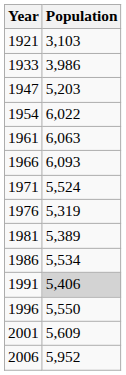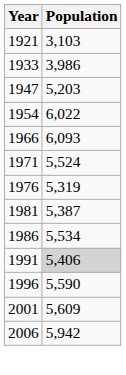- row: 1961 | 6,063
1981 | Population: 5,389 -> 5,387
1996 | Population: 5,550 -> 5,590
2006 | Population: 5,952 -> 5,942
